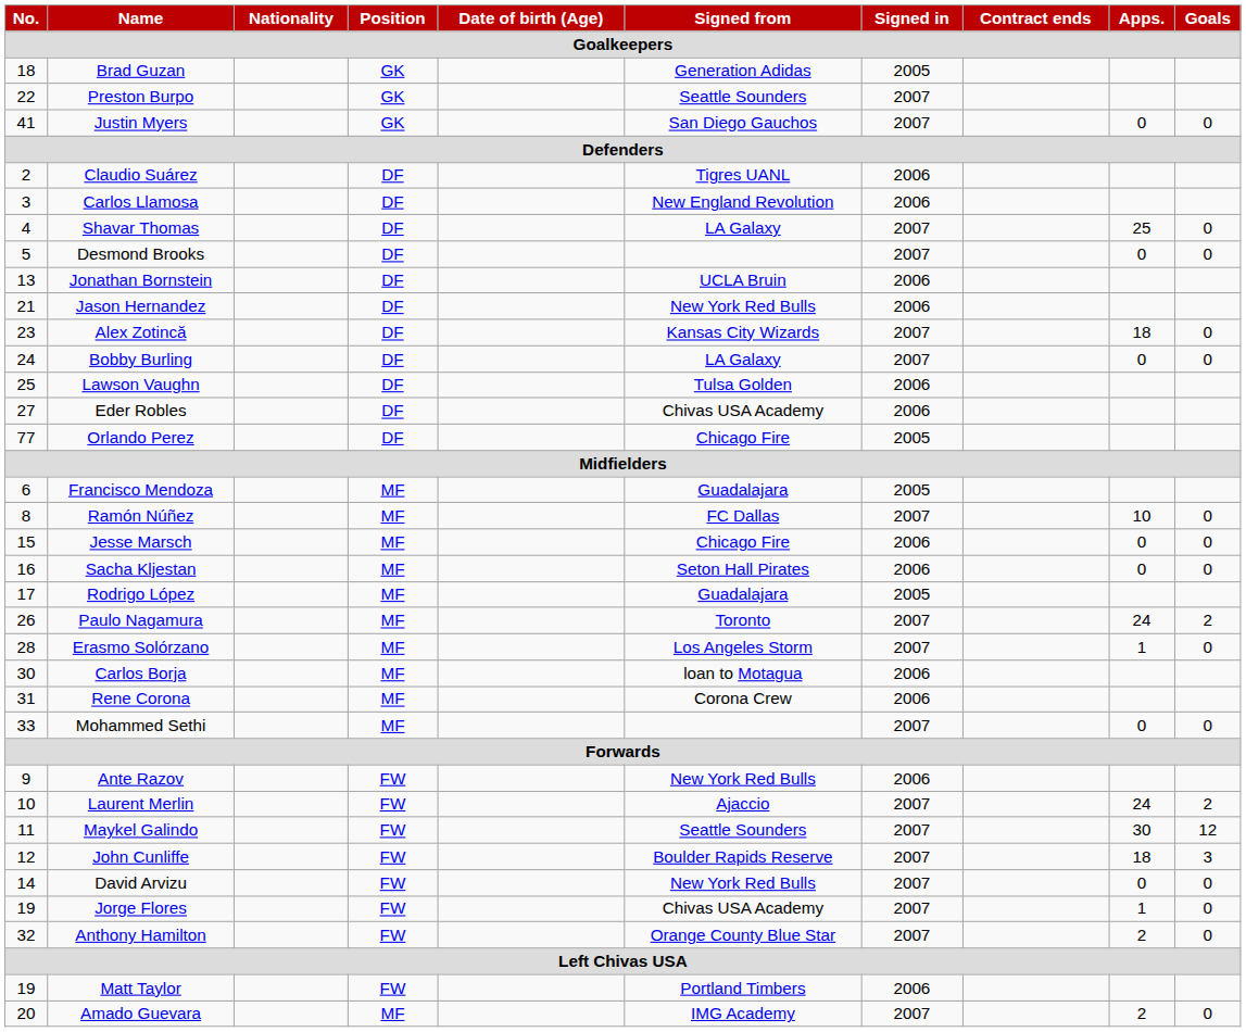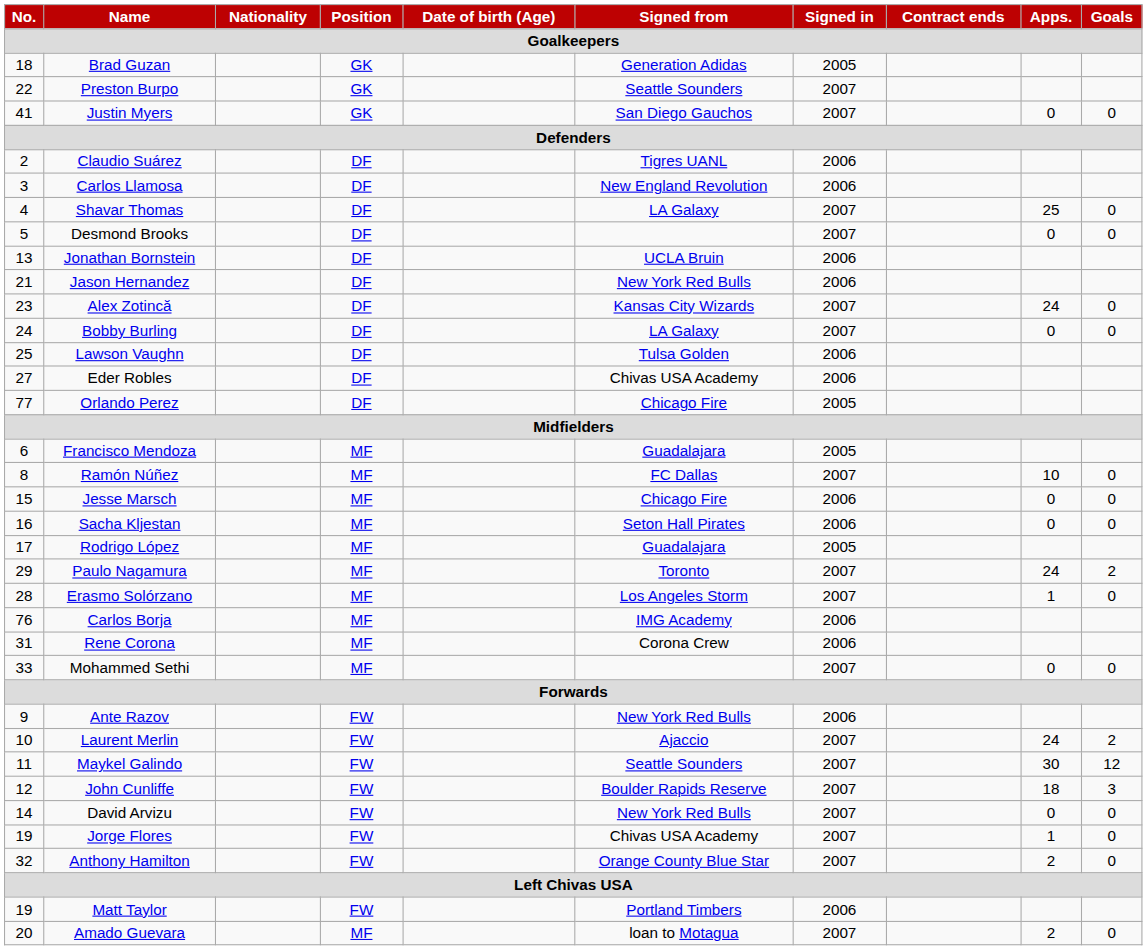Alex Zotincă | Apps.: 18 -> 24
Paulo Nagamura | No.: 26 -> 29
Carlos Borja | No.: 30 -> 76
Carlos Borja | Signed from: loan to Motagua -> IMG Academy
Amado Guevara | Signed from: IMG Academy -> loan to Motagua
